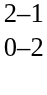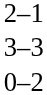+ row: 3–3
